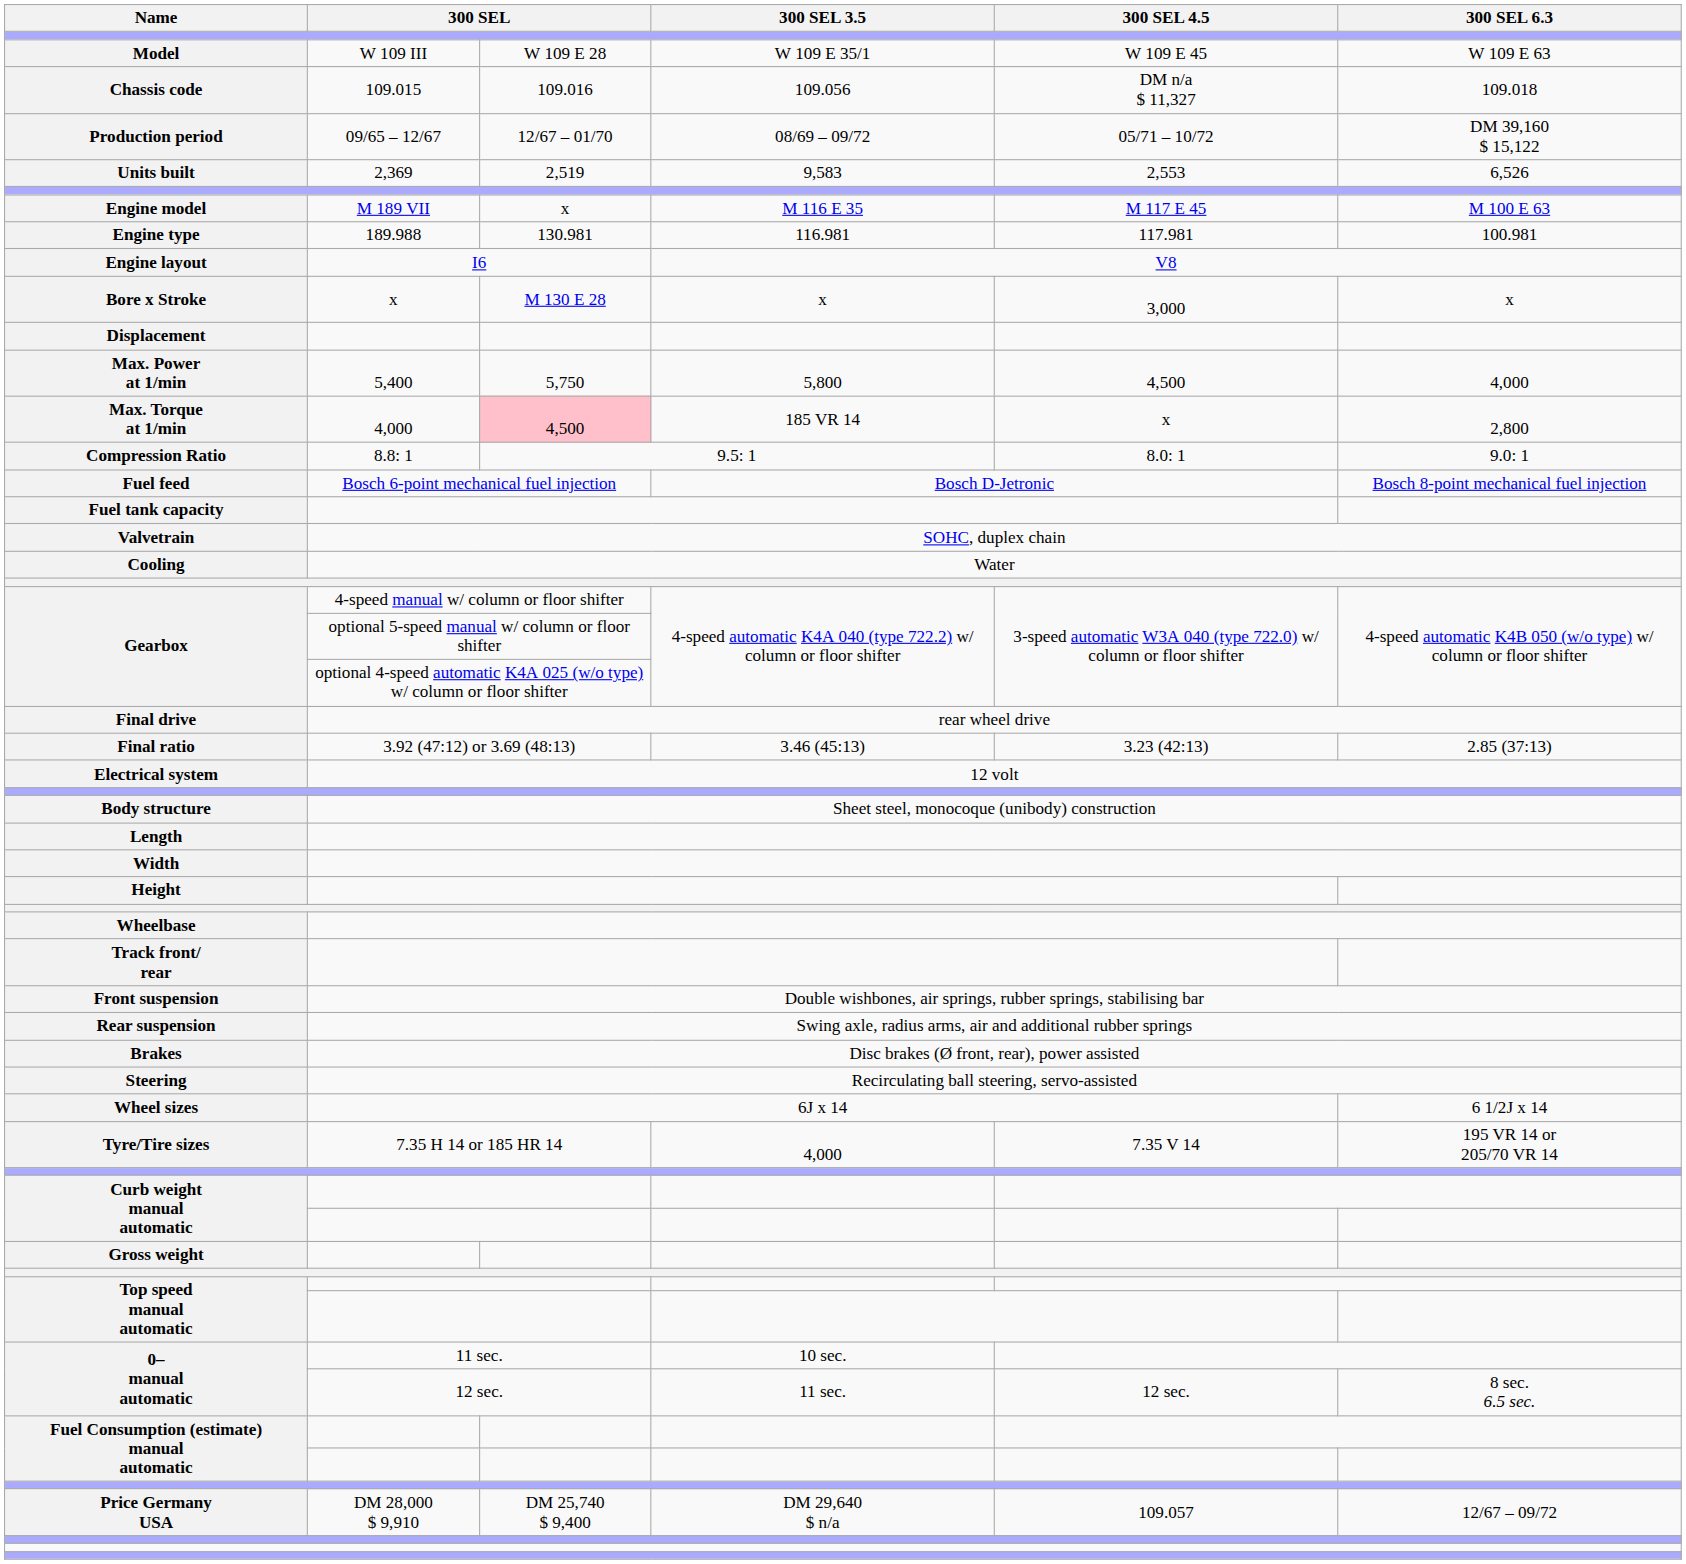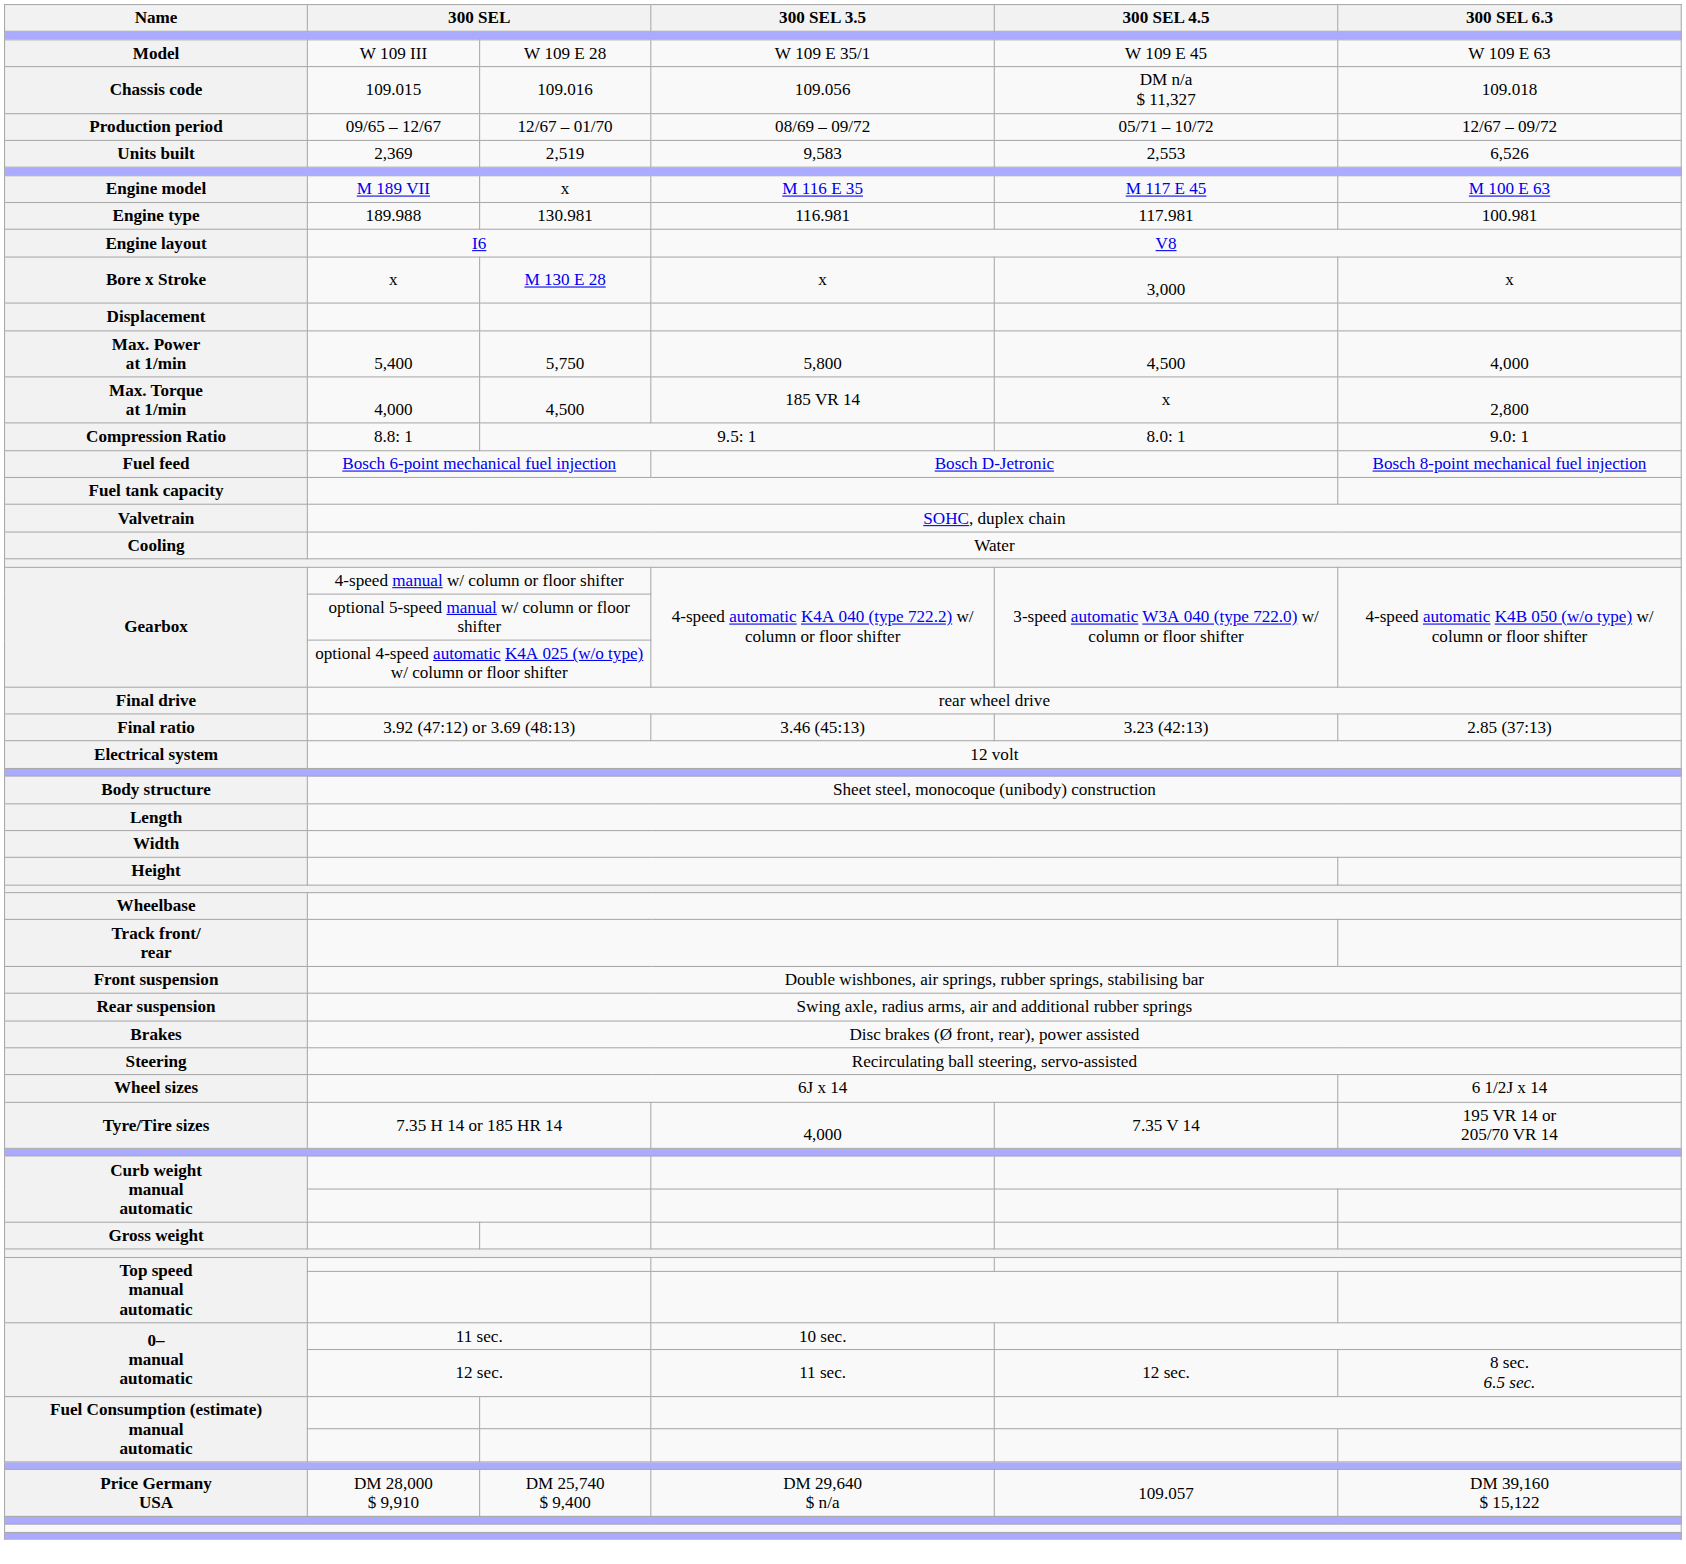Production period | 300 SEL 6.3: DM 39,160 $ 15,122 -> 12/67 – 09/72
Max. Torque at 1/min | column 3: pink background -> no background
Price Germany USA | 300 SEL 6.3: 12/67 – 09/72 -> DM 39,160 $ 15,122
